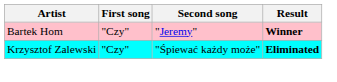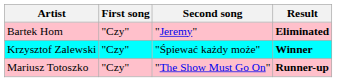Bartek Hom | Result: Winner -> Eliminated
Krzysztof Zalewski | Result: Eliminated -> Winner
+ row: Mariusz Totoszko | "Czy" | "The Show Must Go On" | Runner-up
